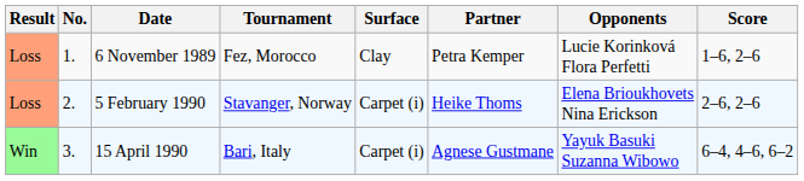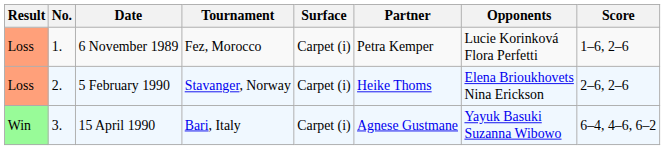6 November 1989 | Surface: Clay -> Carpet (i)
